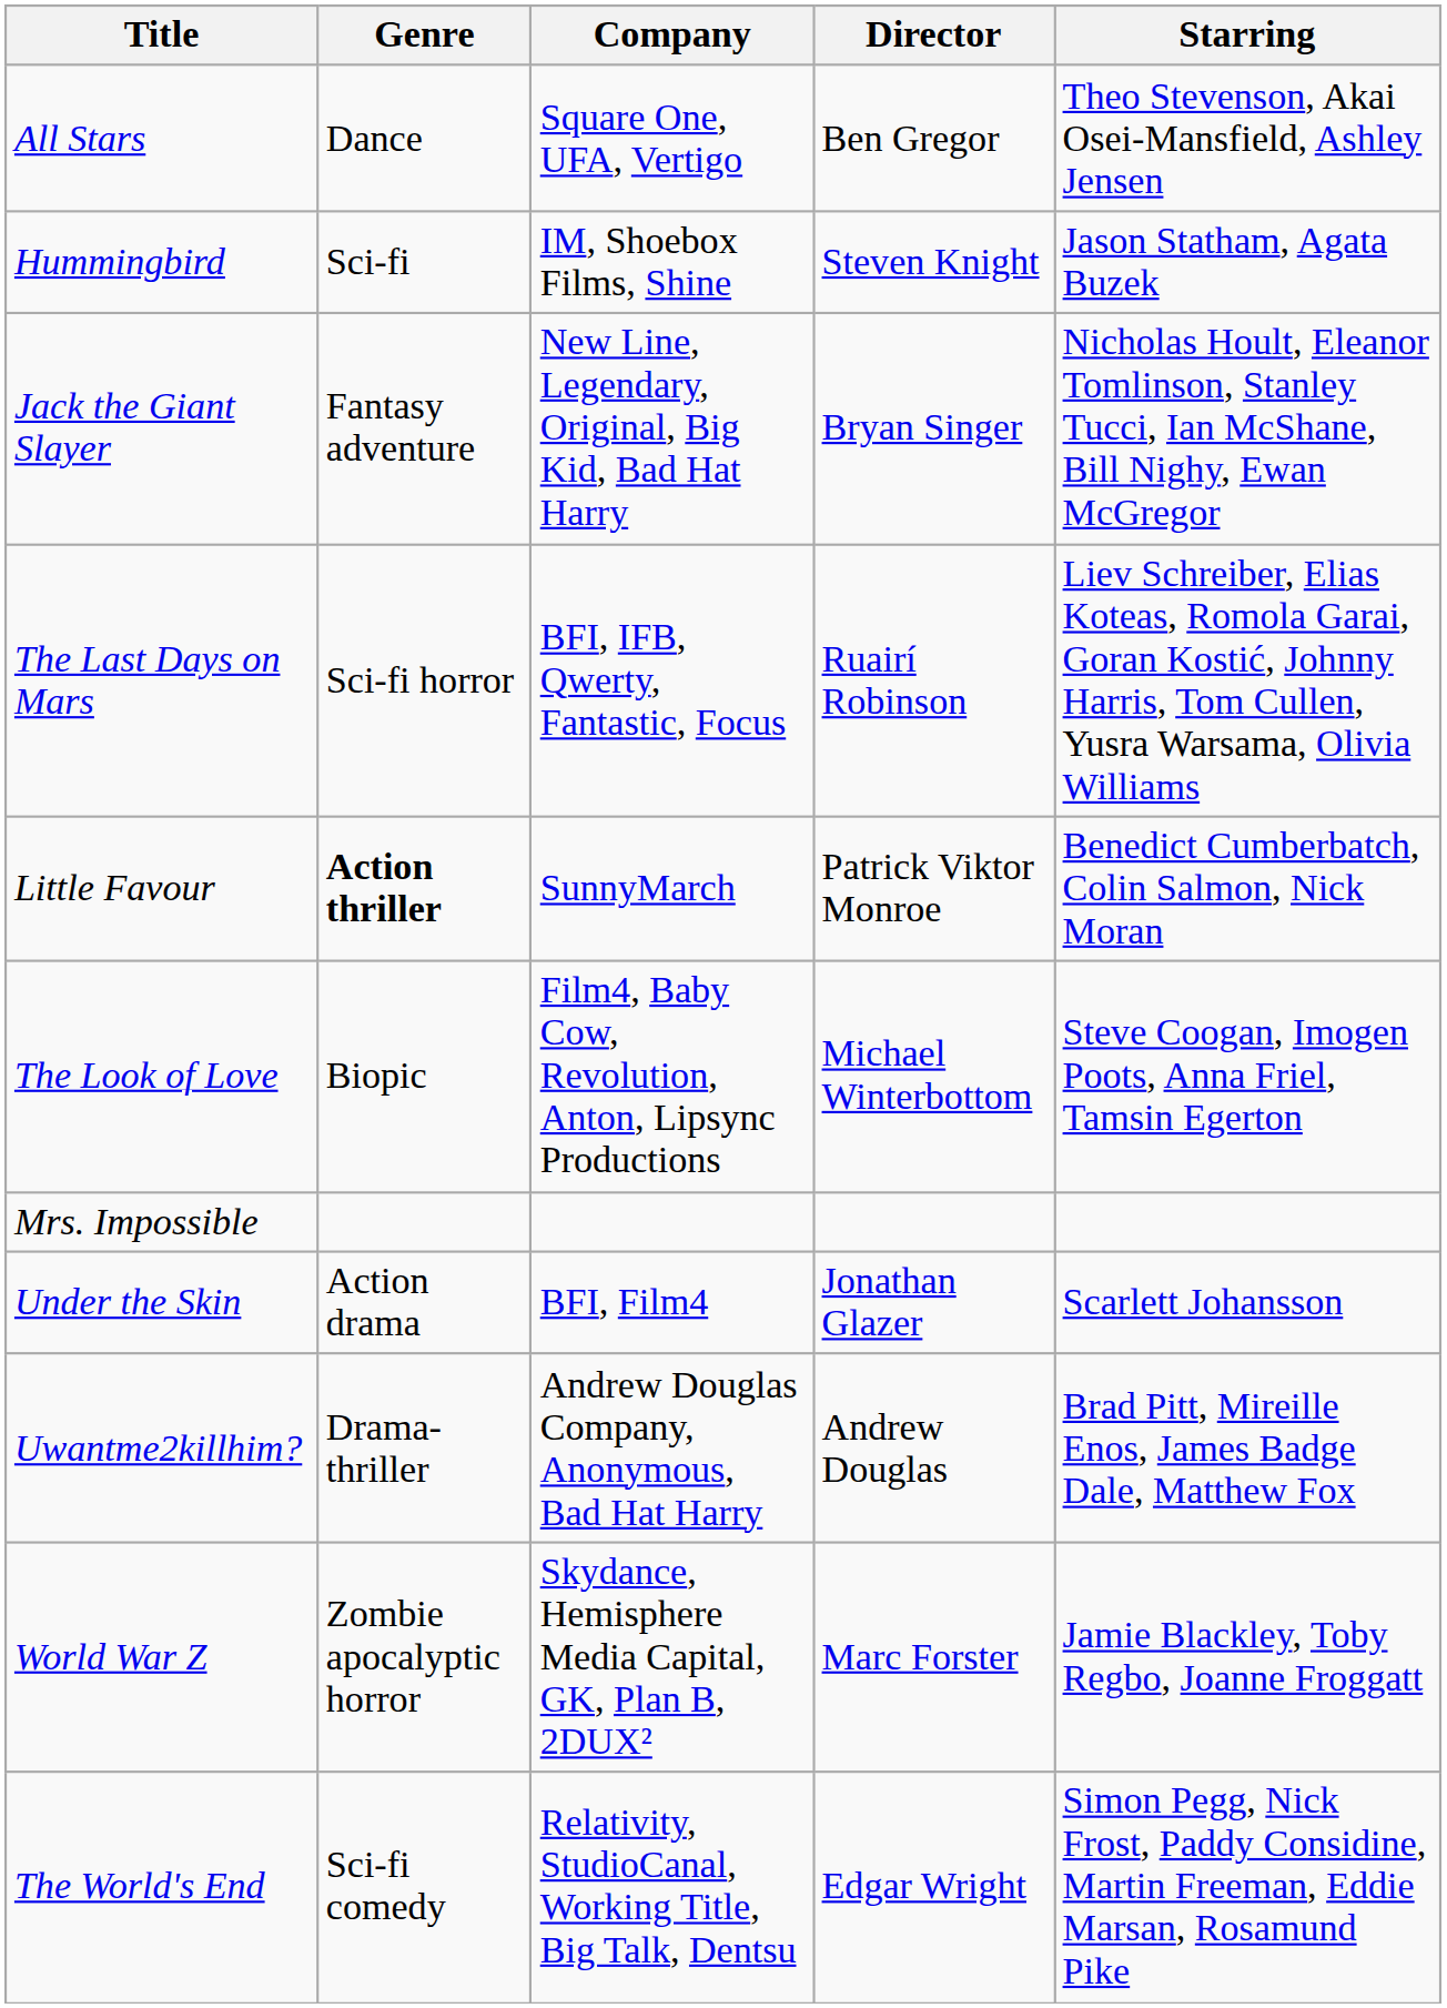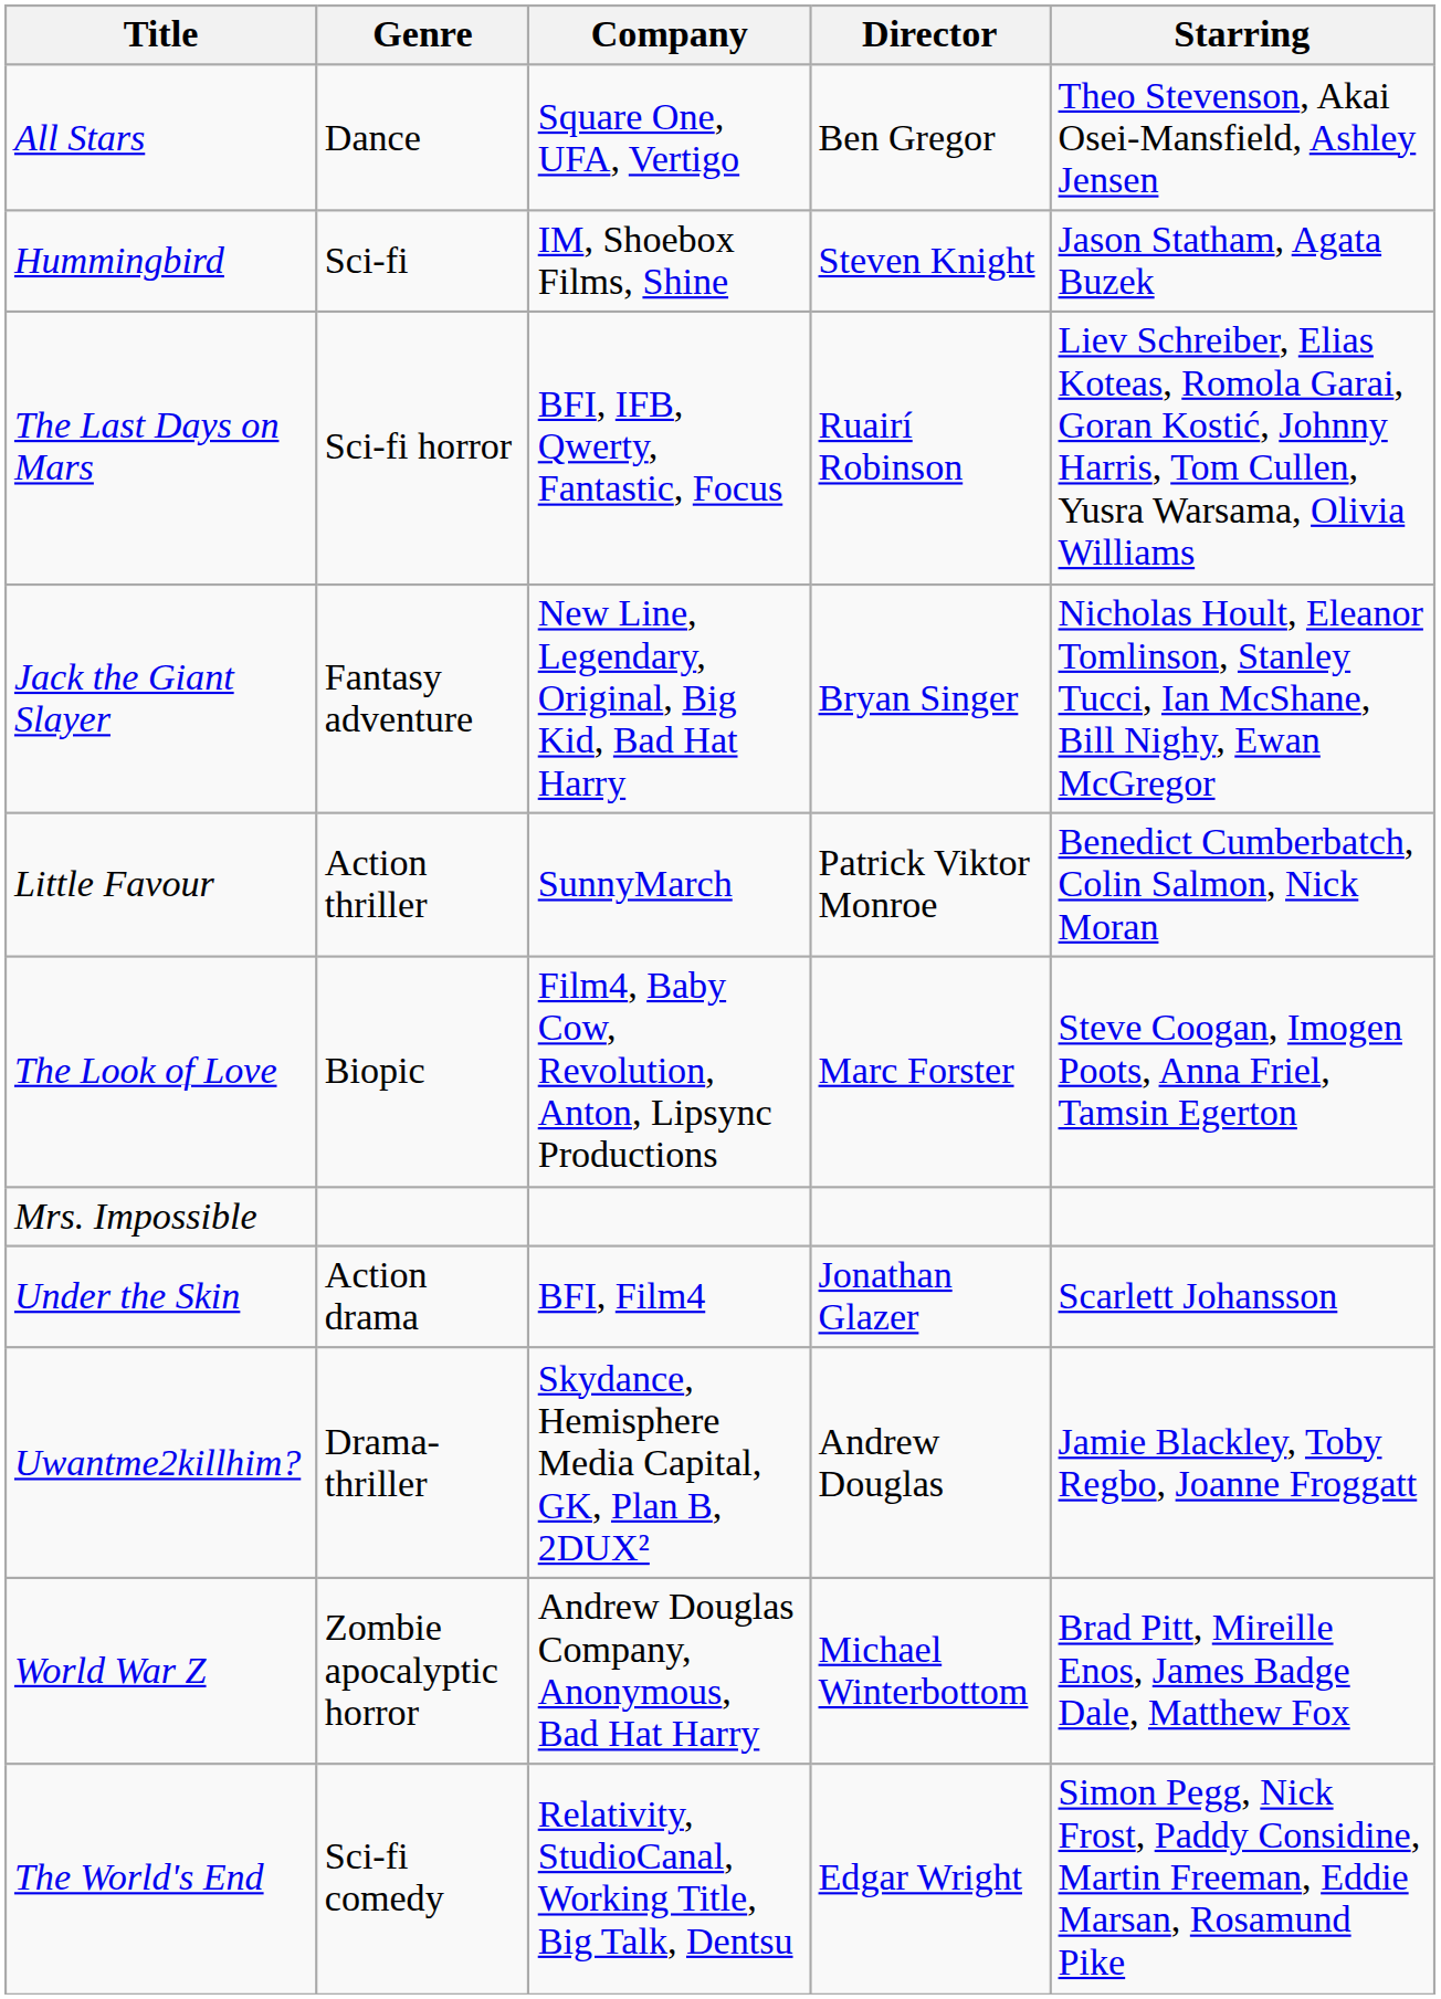rows swapped: Jack the Giant Slayer <-> The Last Days on Mars
Little Favour | Genre: bold -> normal
The Look of Love | Director: Michael Winterbottom -> Marc Forster
Uwantme2killhim? | Company: Andrew Douglas Company, Anonymous, Bad Hat Harry -> Skydance, Hemisphere Media Capital, GK, Plan B, 2DUX²
Uwantme2killhim? | Starring: Brad Pitt, Mireille Enos, James Badge Dale, Matthew Fox -> Jamie Blackley, Toby Regbo, Joanne Froggatt
World War Z | Company: Skydance, Hemisphere Media Capital, GK, Plan B, 2DUX² -> Andrew Douglas Company, Anonymous, Bad Hat Harry
World War Z | Director: Marc Forster -> Michael Winterbottom
World War Z | Starring: Jamie Blackley, Toby Regbo, Joanne Froggatt -> Brad Pitt, Mireille Enos, James Badge Dale, Matthew Fox
